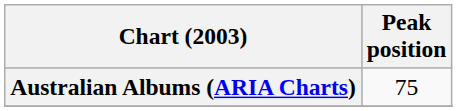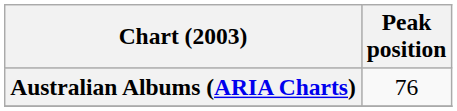Australian Albums (ARIA Charts) | Peak position: 75 -> 76
